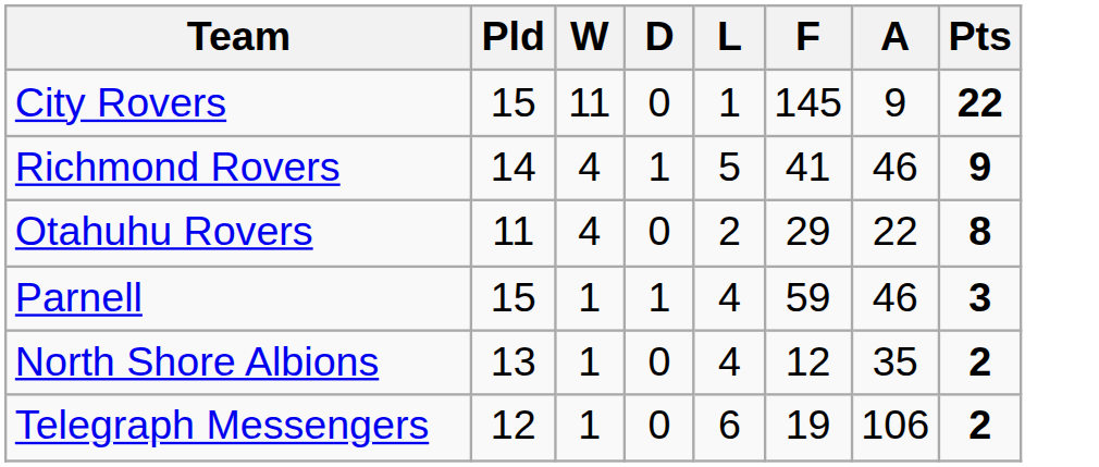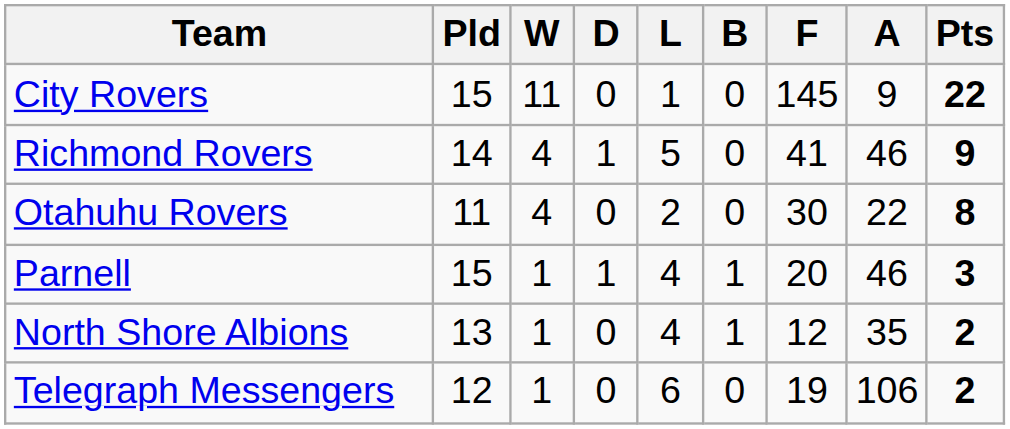+ column: B | 0 | 0 | 0 | 1 | 1 | 0
Otahuhu Rovers | F: 29 -> 30
Parnell | F: 59 -> 20
